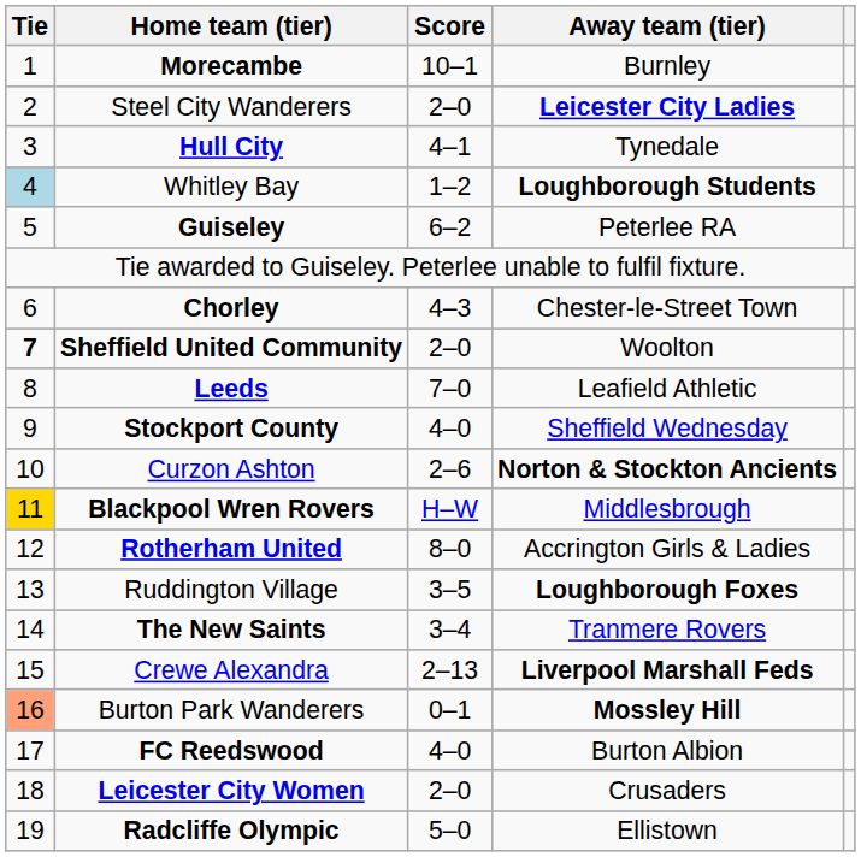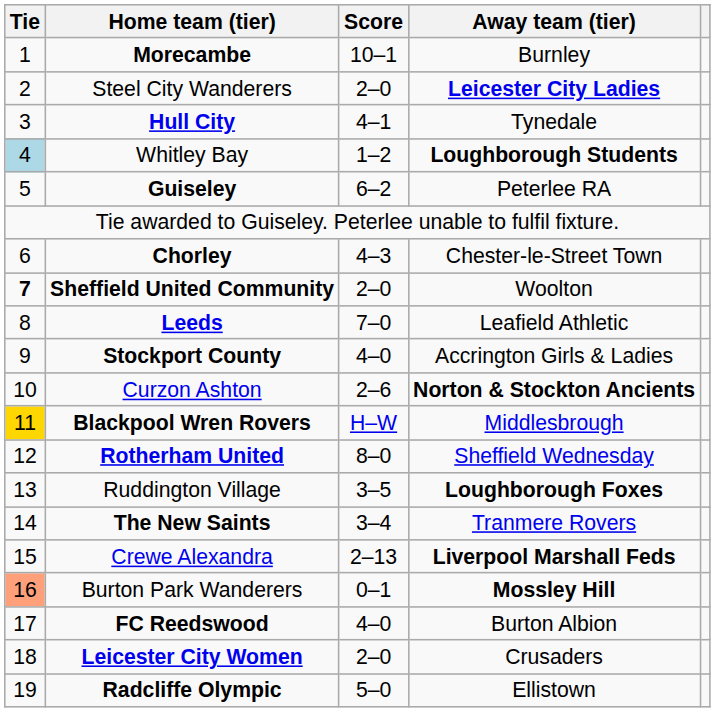Stockport County | Away team (tier): Sheffield Wednesday -> Accrington Girls & Ladies
Rotherham United | Away team (tier): Accrington Girls & Ladies -> Sheffield Wednesday
